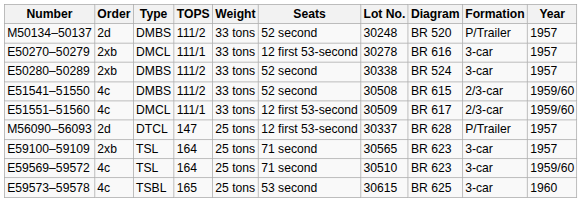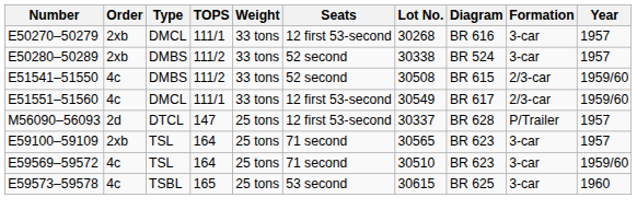- row: M50134–50137 | 2d | DMBS | 111/2 | 33 tons | 52 second | 30248 | BR 520 | P/Trailer | 1957
E50270–50279 | Lot No.: 30278 -> 30268
E51551–51560 | Lot No.: 30509 -> 30549
